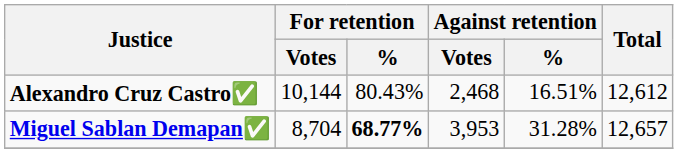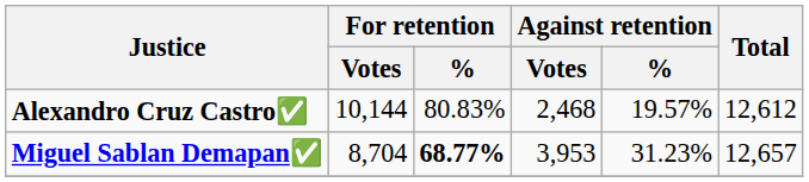Alexandro Cruz Castro✅ | For retention / %: 80.43% -> 80.83%
Alexandro Cruz Castro✅ | Against retention / %: 16.51% -> 19.57%
Miguel Sablan Demapan✅ | Against retention / %: 31.28% -> 31.23%
